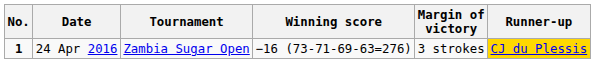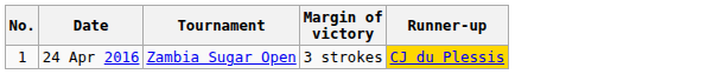- column: Winning score | −16 (73-71-69-63=276)
24 Apr 2016 | No.: bold -> normal
